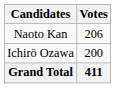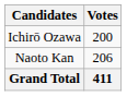rows swapped: Naoto Kan <-> Ichirō Ozawa
